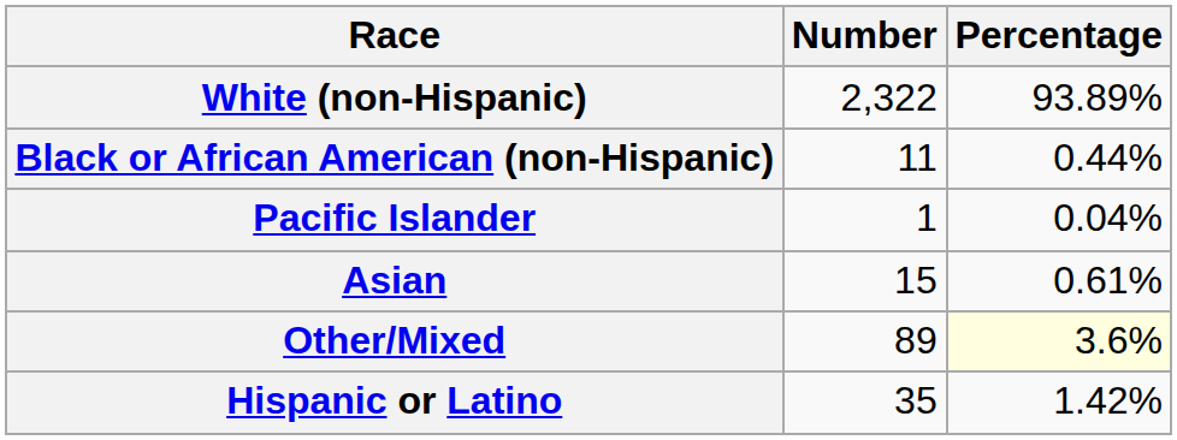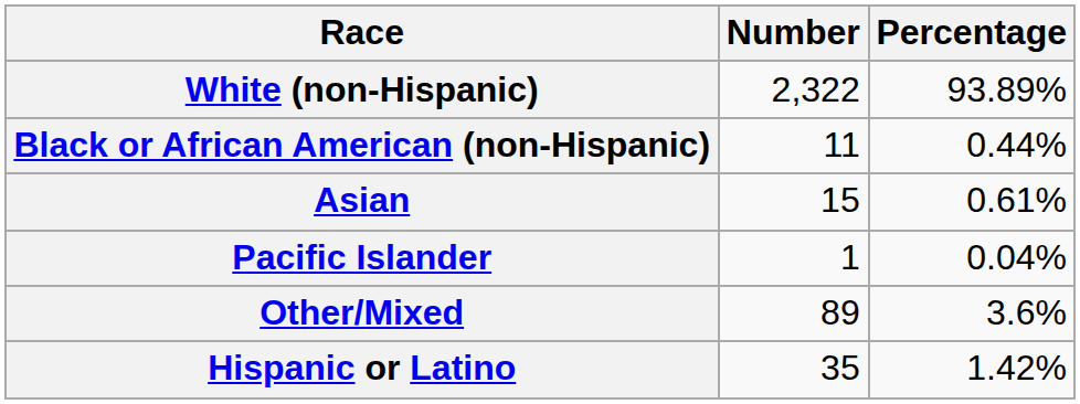rows swapped: Asian <-> Pacific Islander
Other/Mixed | Percentage: lightyellow background -> no background
